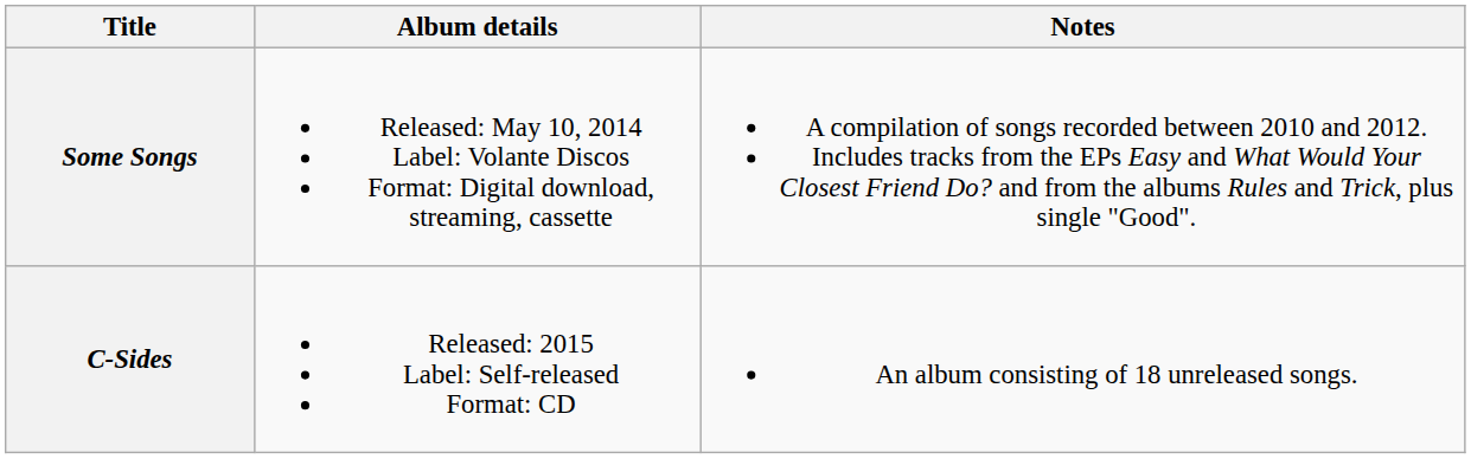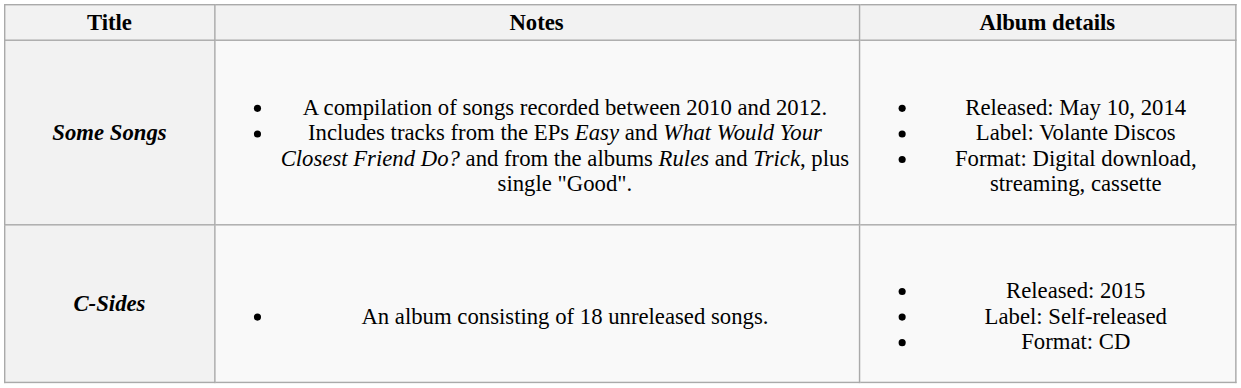columns swapped: Album details <-> Notes
